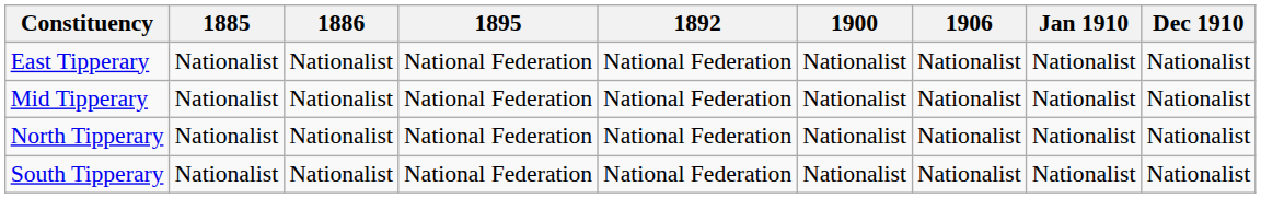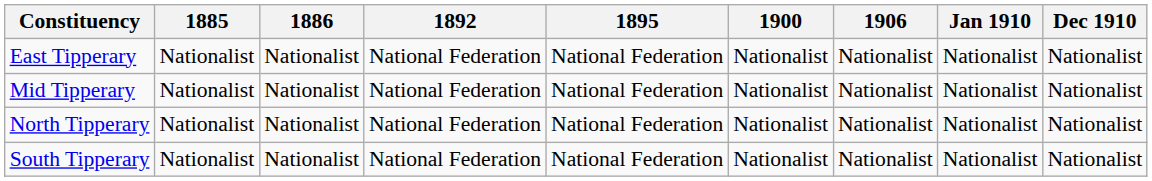columns swapped: 1892 <-> 1895
